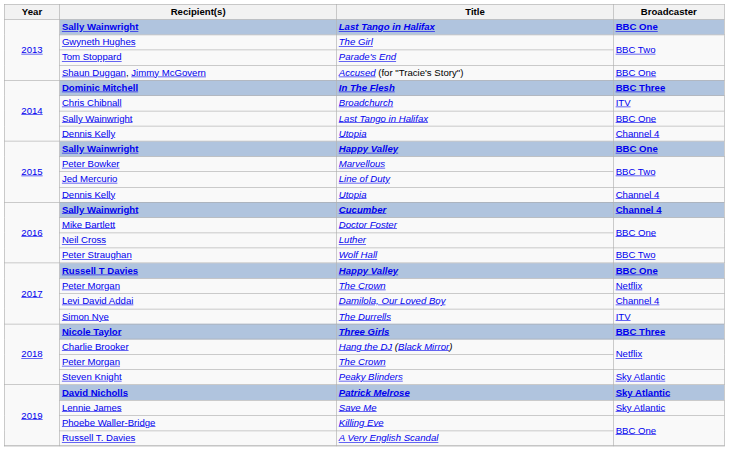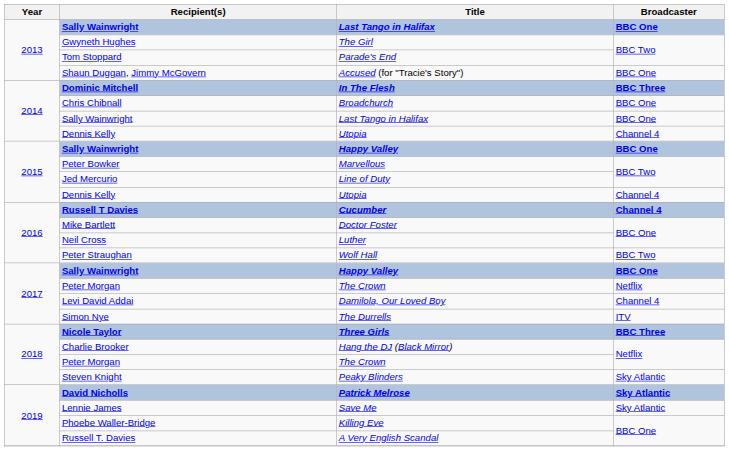Broadchurch | Broadcaster: ITV -> BBC One
Cucumber | Recipient(s): Sally Wainwright -> Russell T Davies
2017 / Happy Valley | Recipient(s): Russell T Davies -> Sally Wainwright
